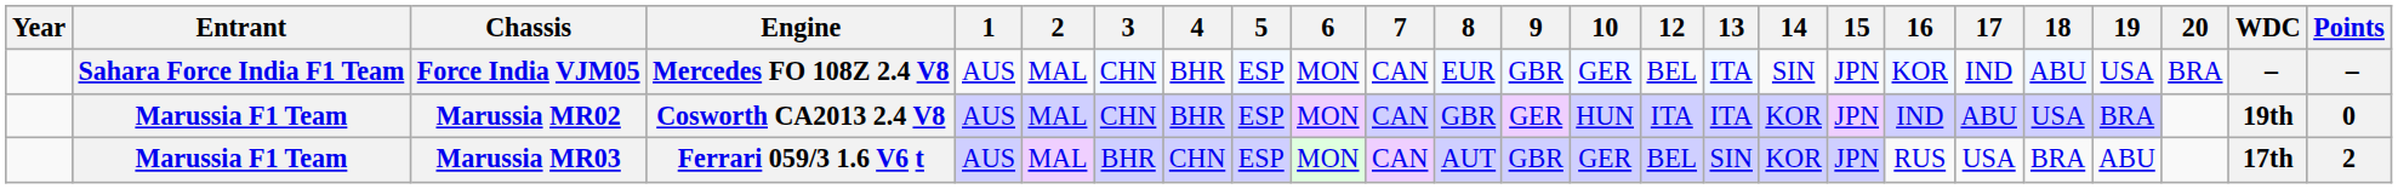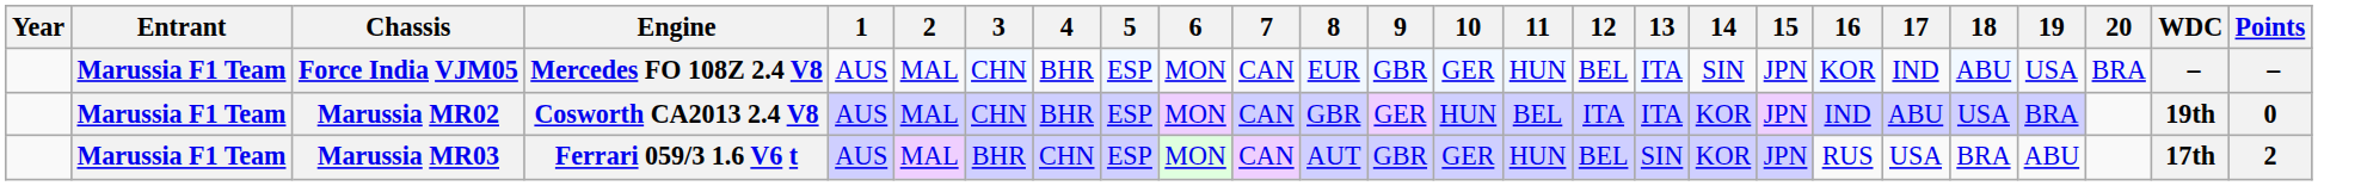+ column: 11 | HUN | BEL | HUN
Force India VJM05 | Entrant: Sahara Force India F1 Team -> Marussia F1 Team
